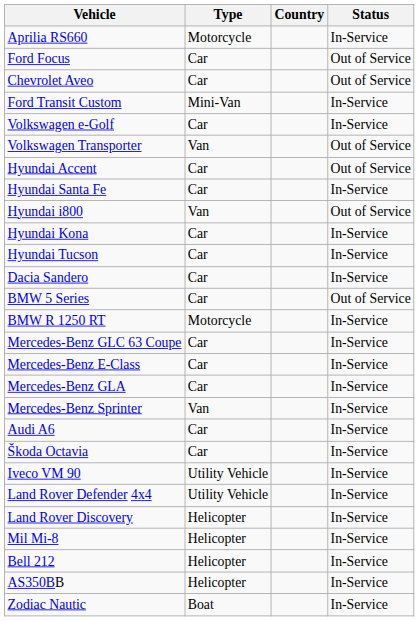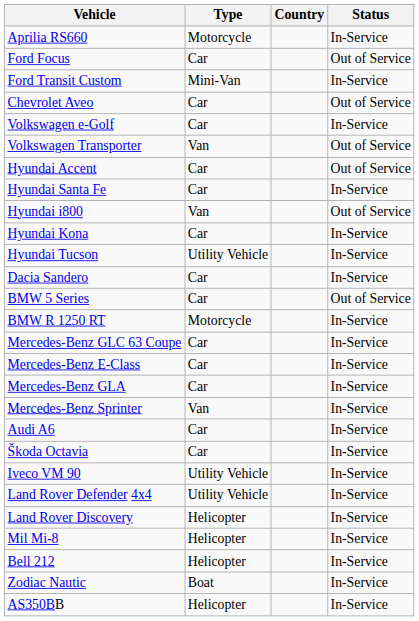rows swapped: Ford Transit Custom <-> Chevrolet Aveo
Hyundai Tucson | Type: Car -> Utility Vehicle
rows swapped: AS350BB <-> Zodiac Nautic
